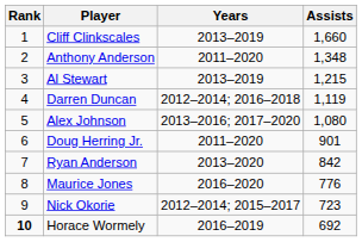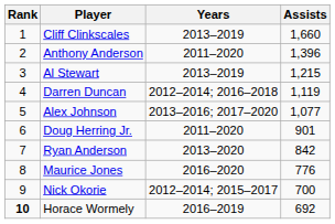Anthony Anderson | Assists: 1,348 -> 1,396
Alex Johnson | Assists: 1,080 -> 1,077
Nick Okorie | Assists: 723 -> 700
